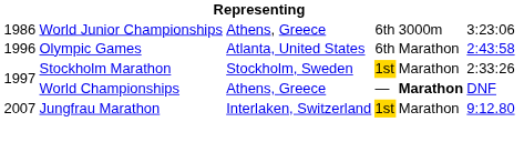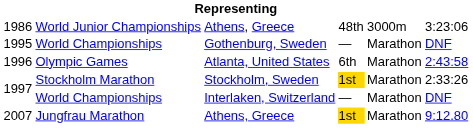1986 | column 4: 6th -> 48th
+ row: 1995 | World Championships | Gothenburg, Sweden | — | Marathon | DNF
1997 / World Championships | column 3: Athens, Greece -> Interlaken, Switzerland
1997 / World Championships | column 5: bold -> normal
2007 | column 3: Interlaken, Switzerland -> Athens, Greece
